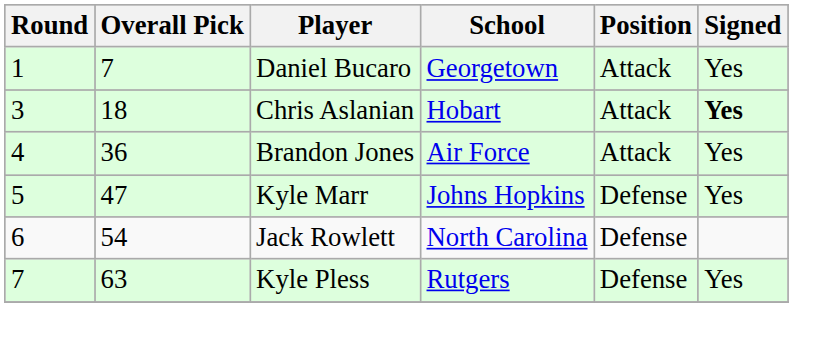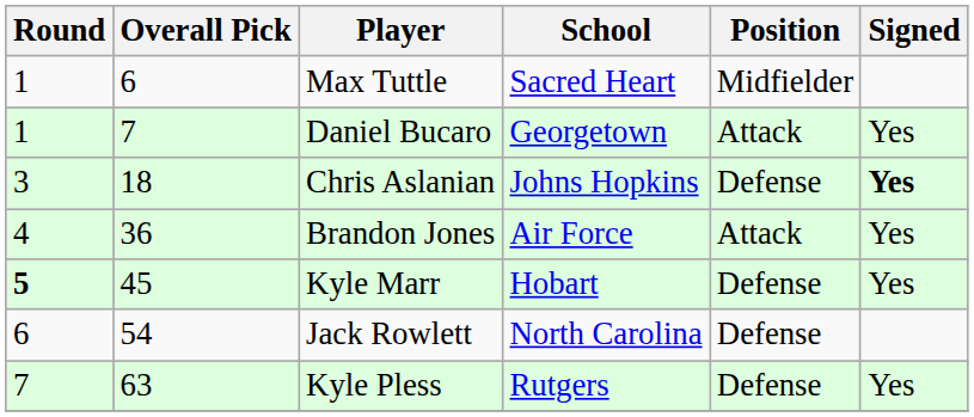+ row: 1 | 6 | Max Tuttle | Sacred Heart | Midfielder
Chris Aslanian | School: Hobart -> Johns Hopkins
Chris Aslanian | Position: Attack -> Defense
Kyle Marr | Round: normal -> bold
Kyle Marr | Overall Pick: 47 -> 45
Kyle Marr | School: Johns Hopkins -> Hobart
